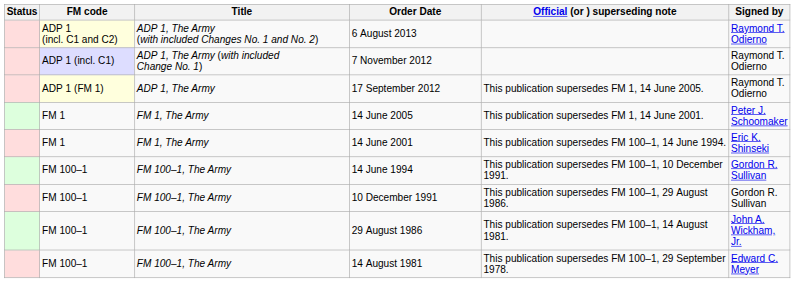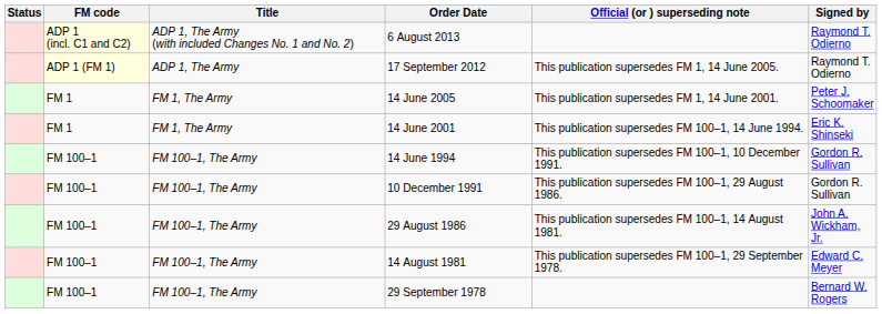- row: ADP 1 (incl. C1) | ADP 1, The Army (with included Change No. 1) | 7 November 2012 | Raymond T. Odierno
+ row: FM 100–1 | FM 100–1, The Army | 29 September 1978 | Bernard W. Rogers
